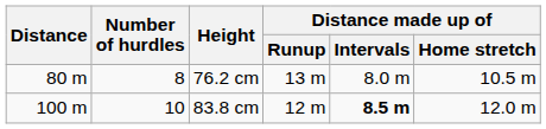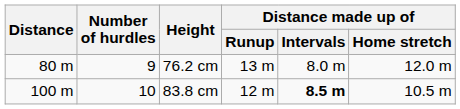76.2 cm | Number of hurdles: 8 -> 9
76.2 cm | Distance made up of / Home stretch: 10.5 m -> 12.0 m
83.8 cm | Distance made up of / Home stretch: 12.0 m -> 10.5 m
